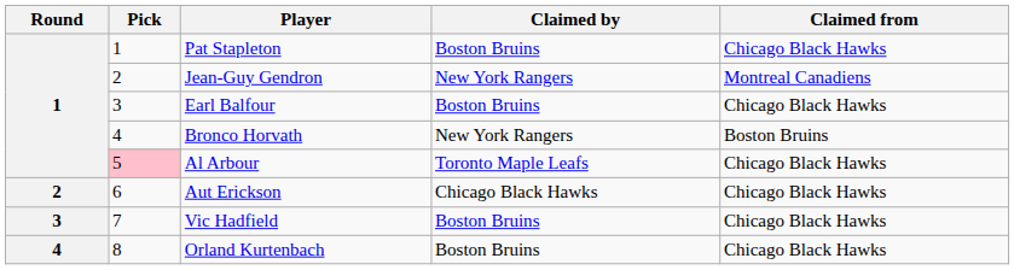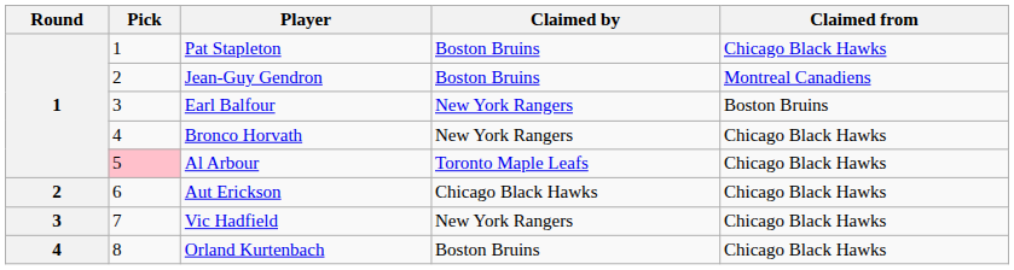Jean-Guy Gendron | Claimed by: New York Rangers -> Boston Bruins
Earl Balfour | Claimed by: Boston Bruins -> New York Rangers
Earl Balfour | Claimed from: Chicago Black Hawks -> Boston Bruins
Bronco Horvath | Claimed from: Boston Bruins -> Chicago Black Hawks
Vic Hadfield | Claimed by: Boston Bruins -> New York Rangers
